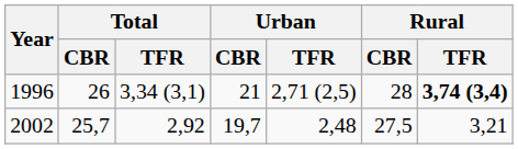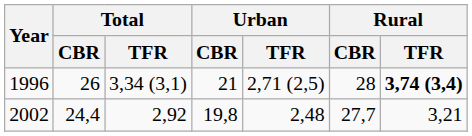2002 | Total / CBR: 25,7 -> 24,4
2002 | Urban / CBR: 19,7 -> 19,8
2002 | Rural / CBR: 27,5 -> 27,7
